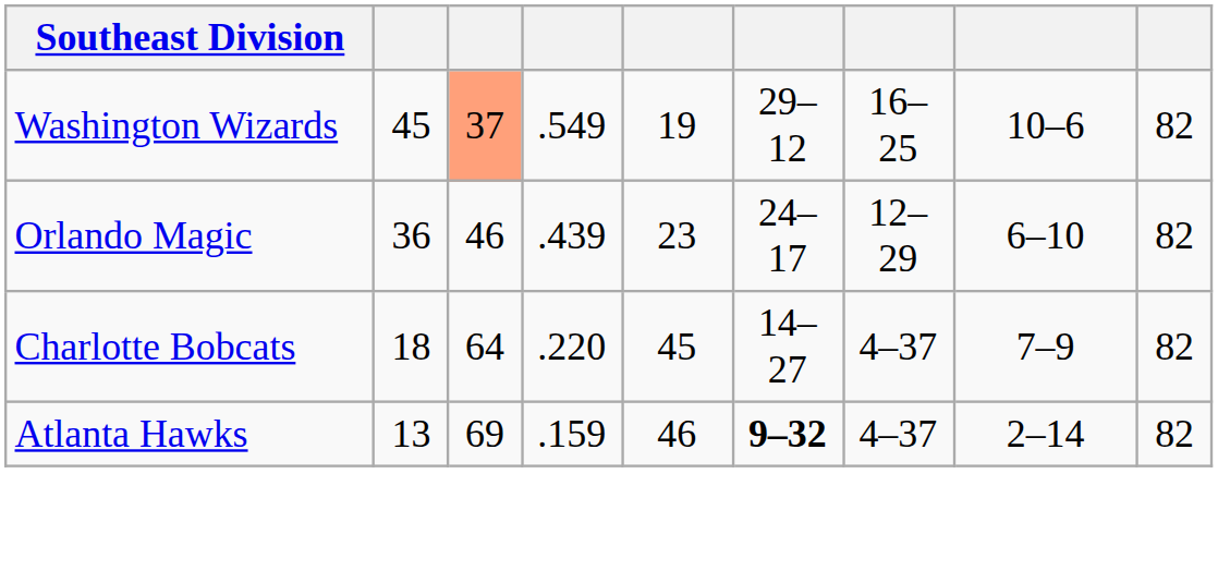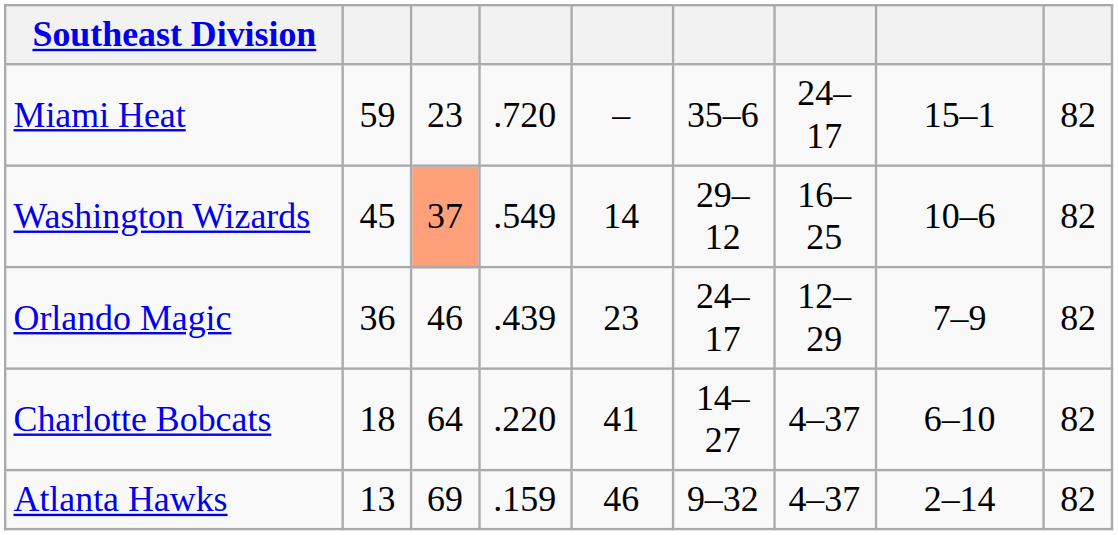+ row: Miami Heat | 59 | 23 | .720 | – | 35–6 | 24–17 | 15–1 | 82
Washington Wizards | column 5: 19 -> 14
Orlando Magic | column 8: 6–10 -> 7–9
Charlotte Bobcats | column 5: 45 -> 41
Charlotte Bobcats | column 8: 7–9 -> 6–10
Atlanta Hawks | column 6: bold -> normal
